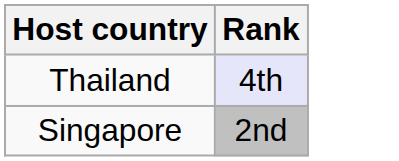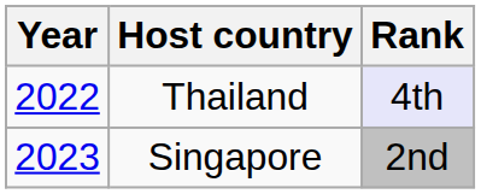+ column: Year | 2022 | 2023
